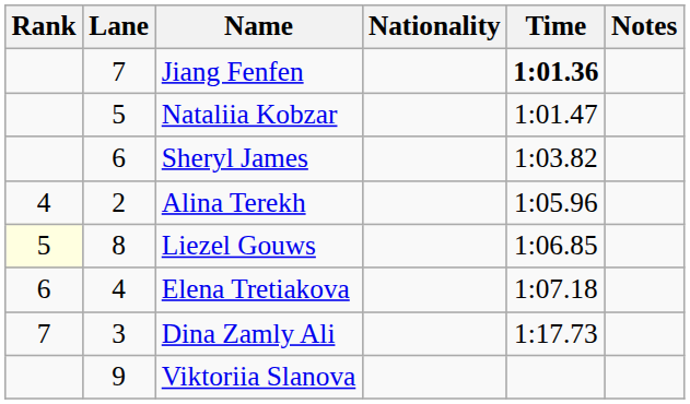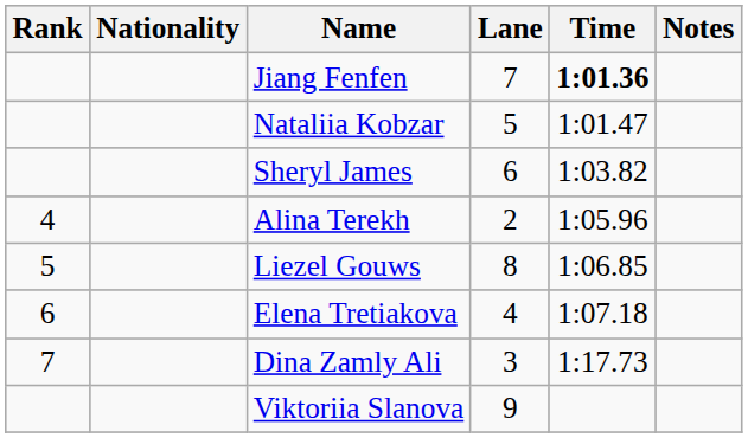columns swapped: Lane <-> Nationality
Liezel Gouws | Rank: lightyellow background -> no background
